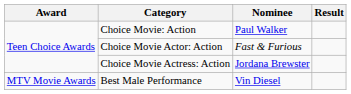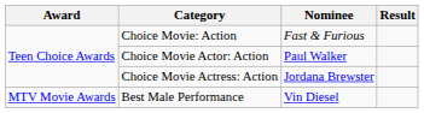Choice Movie: Action | Nominee: Paul Walker -> Fast & Furious
Choice Movie Actor: Action | Nominee: Fast & Furious -> Paul Walker
